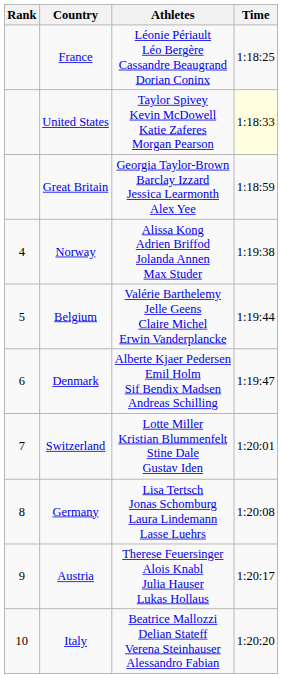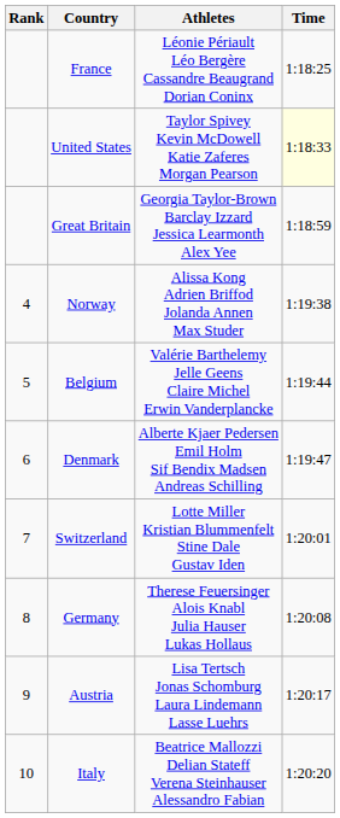Germany | Athletes: Lisa Tertsch Jonas Schomburg Laura Lindemann Lasse Luehrs -> Therese Feuersinger Alois Knabl Julia Hauser Lukas Hollaus
Austria | Athletes: Therese Feuersinger Alois Knabl Julia Hauser Lukas Hollaus -> Lisa Tertsch Jonas Schomburg Laura Lindemann Lasse Luehrs
